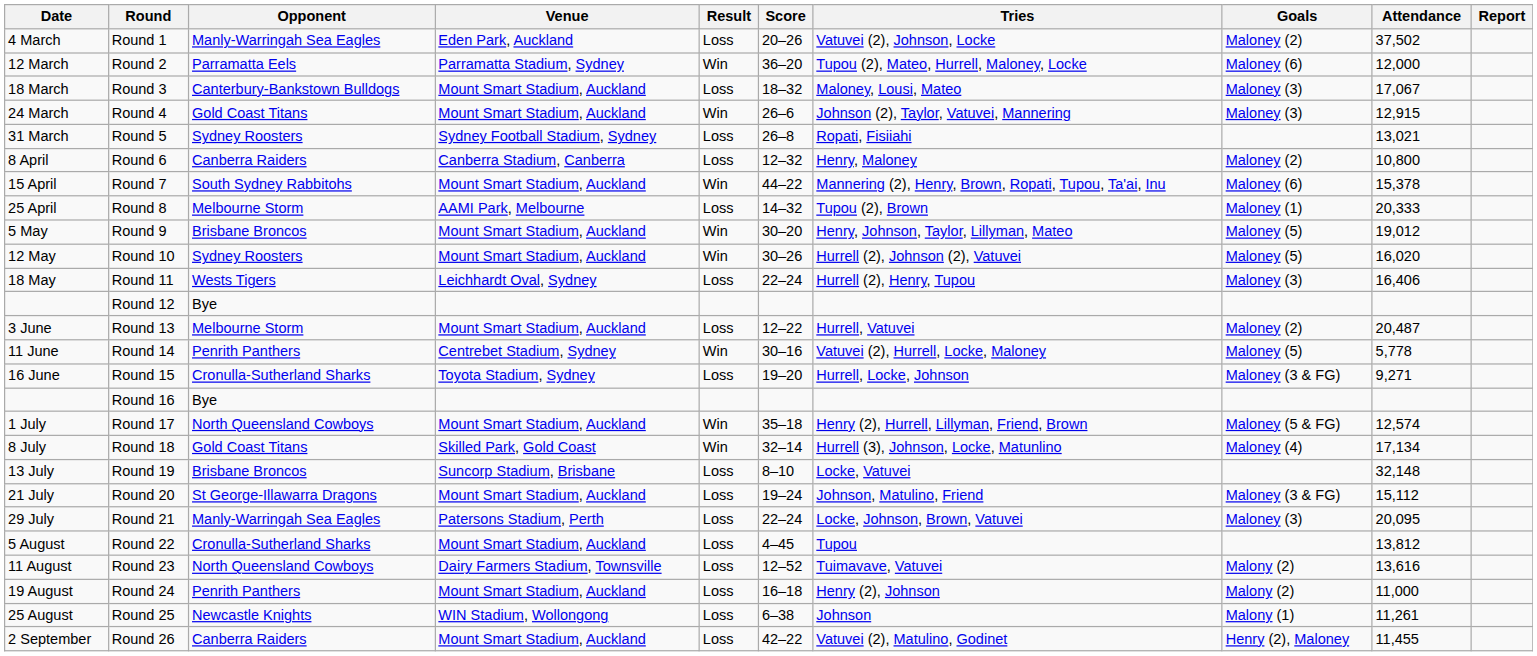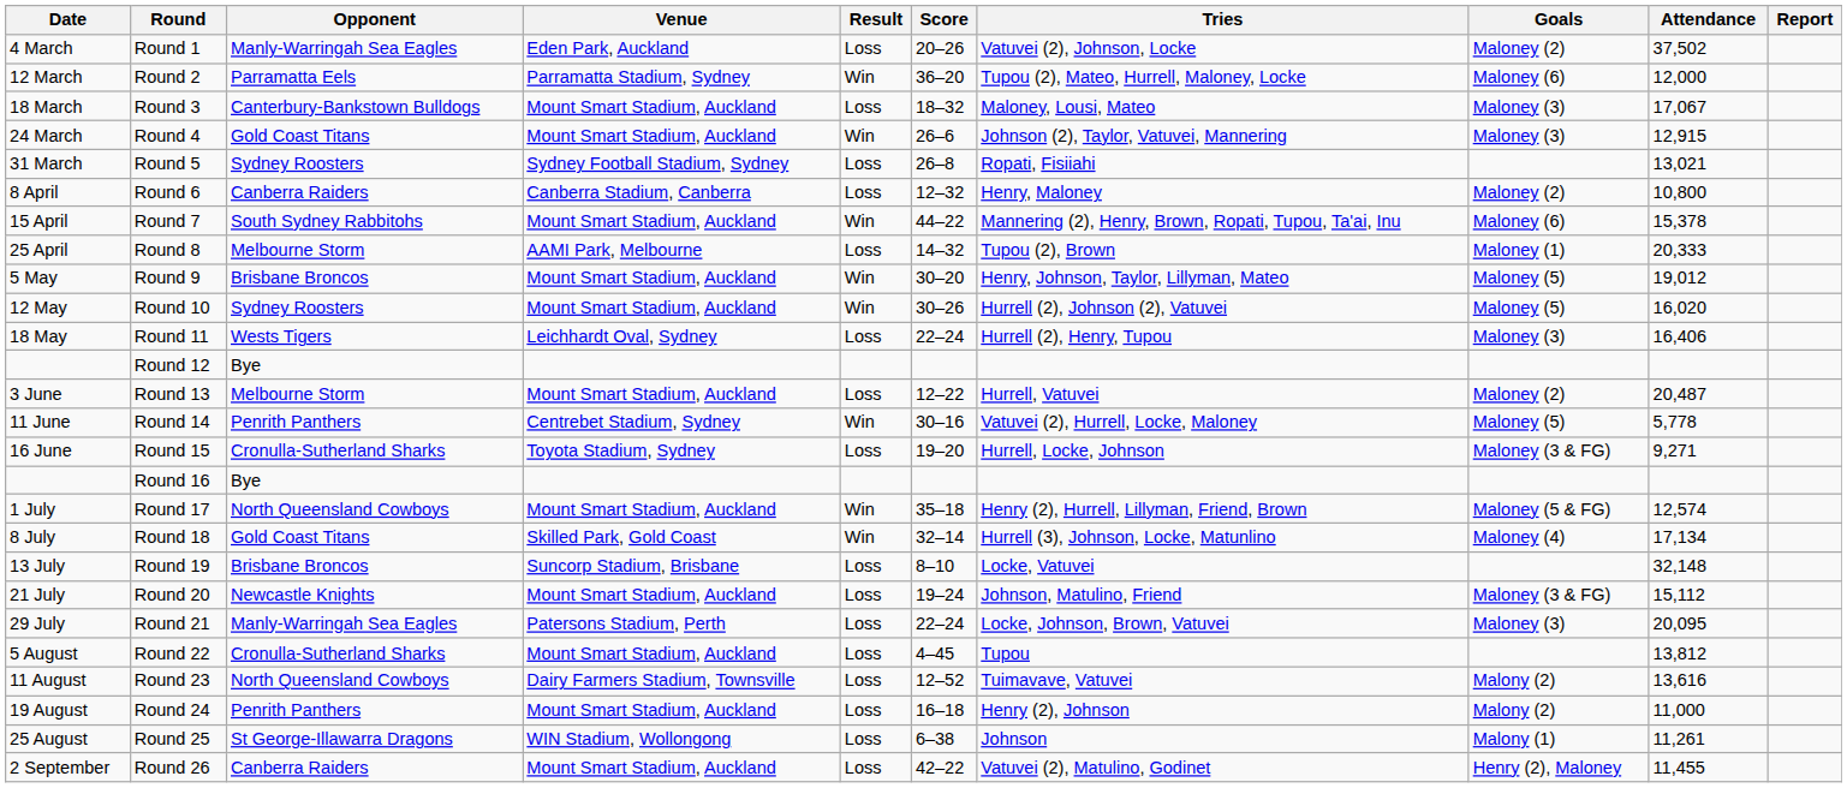Round 20 | Opponent: St George-Illawarra Dragons -> Newcastle Knights
Round 25 | Opponent: Newcastle Knights -> St George-Illawarra Dragons
